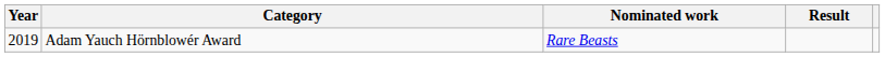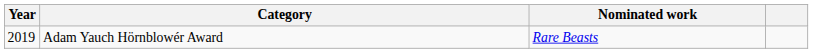- column: Result
